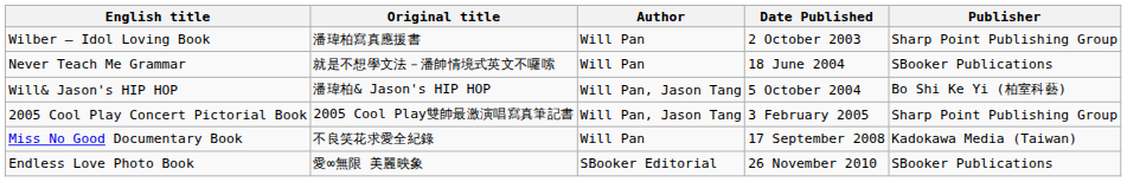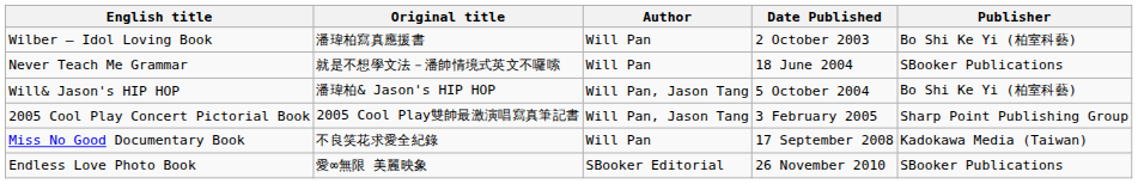Wilber – Idol Loving Book | Publisher: Sharp Point Publishing Group -> Bo Shi Ke Yi (柏室科藝)
